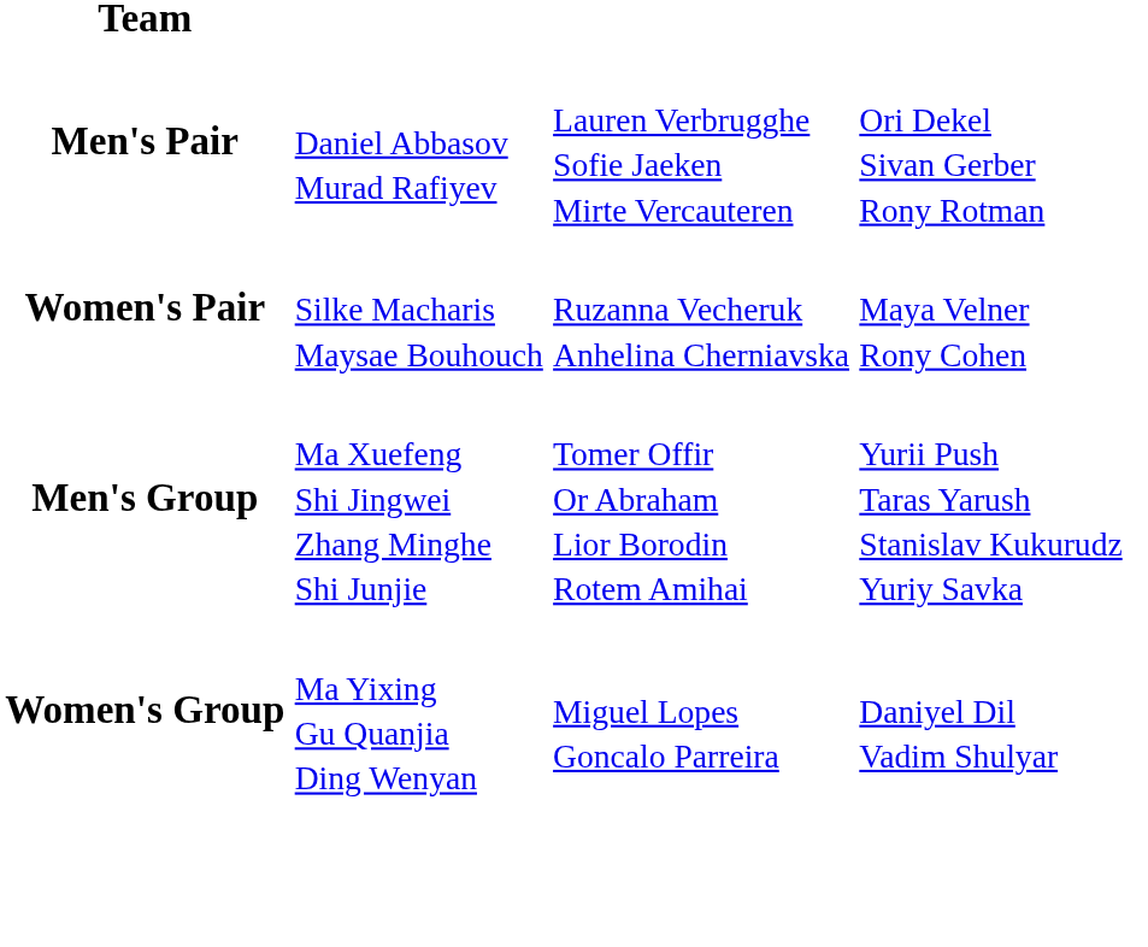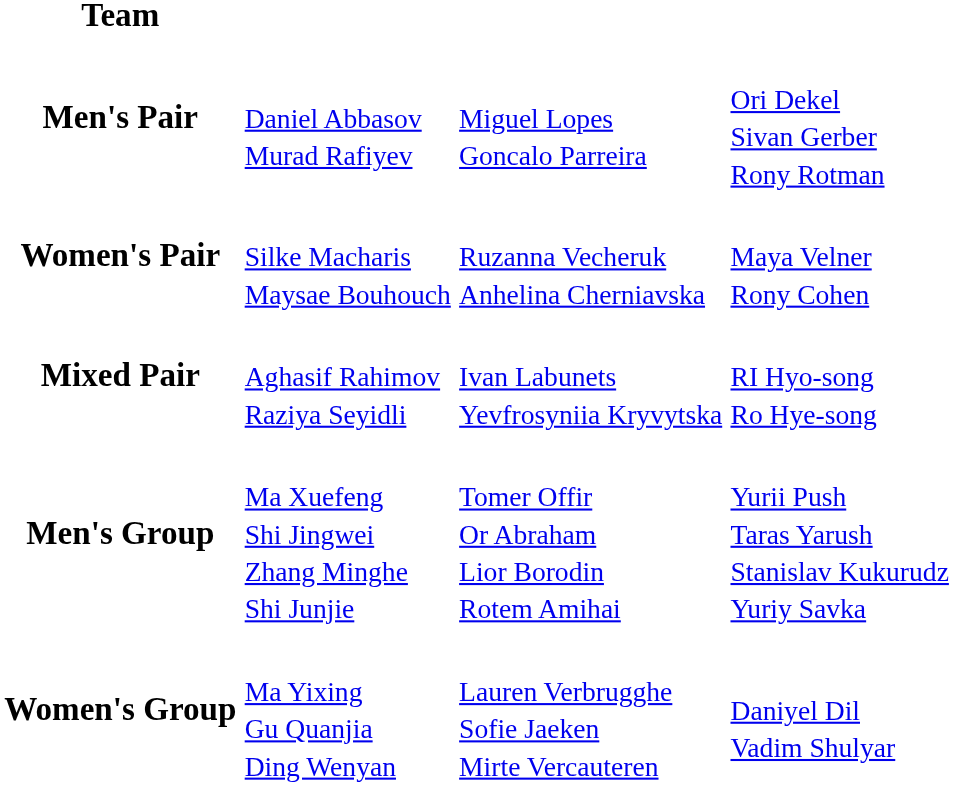Men's Pair | column 3: Lauren Verbrugghe Sofie Jaeken Mirte Vercauteren -> Miguel Lopes Goncalo Parreira
+ row: Mixed Pair | Aghasif Rahimov Raziya Seyidli | Ivan Labunets Yevfrosyniia Kryvytska | RI Hyo-song Ro Hye-song
Women's Group | column 3: Miguel Lopes Goncalo Parreira -> Lauren Verbrugghe Sofie Jaeken Mirte Vercauteren
